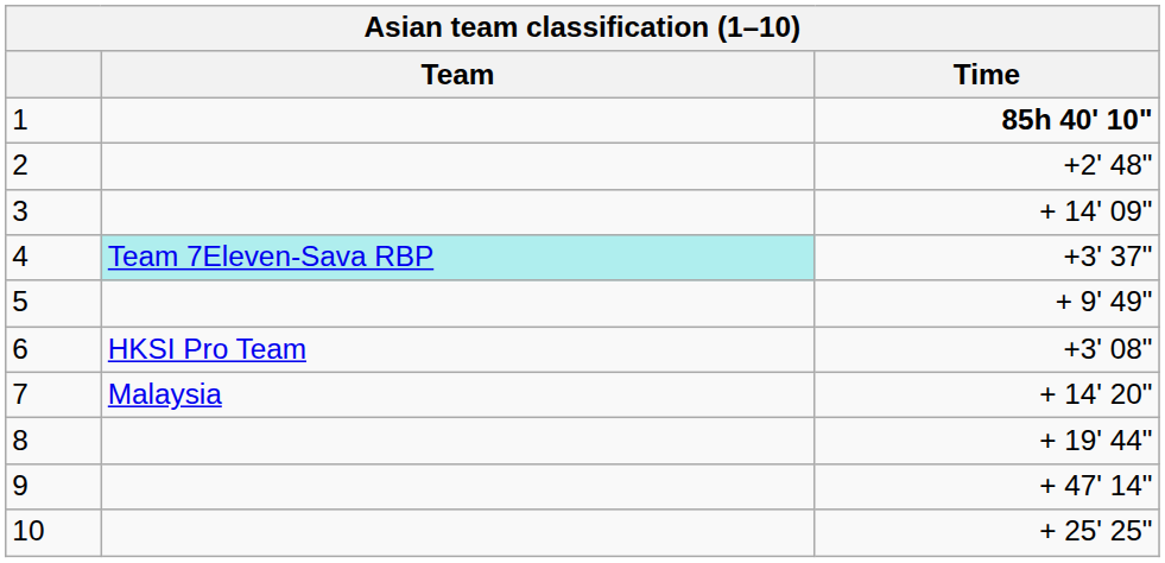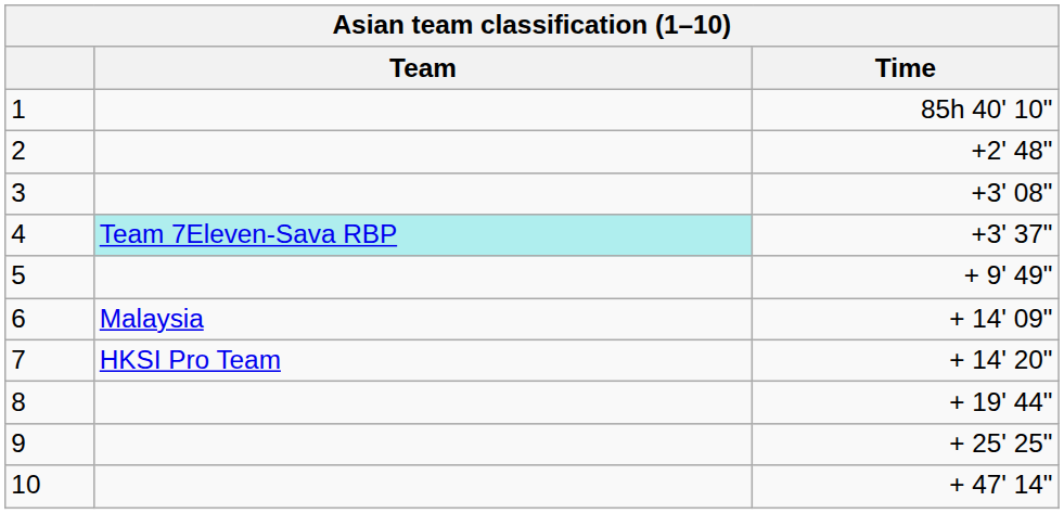1 | Time: bold -> normal
3 | Time: + 14' 09" -> +3' 08"
6 | Team: HKSI Pro Team -> Malaysia
6 | Time: +3' 08" -> + 14' 09"
7 | Team: Malaysia -> HKSI Pro Team
9 | Time: + 47' 14" -> + 25' 25"
10 | Time: + 25' 25" -> + 47' 14"
